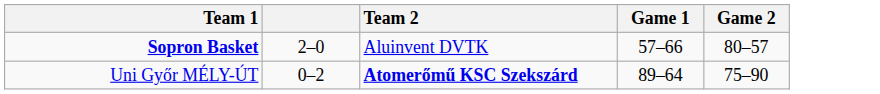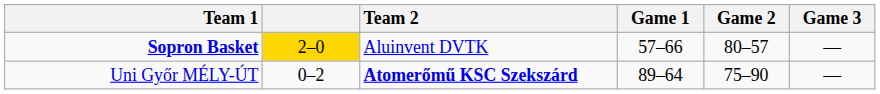+ column: Game 3 | — | —
Sopron Basket | column 2: no background -> gold background
